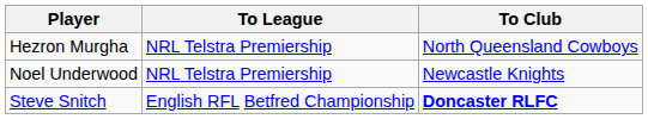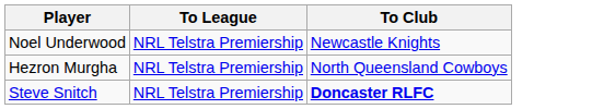rows swapped: Hezron Murgha <-> Noel Underwood
Steve Snitch | To League: English RFL Betfred Championship -> NRL Telstra Premiership
